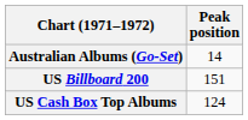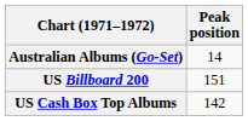US Cash Box Top Albums | Peak position: 124 -> 142
